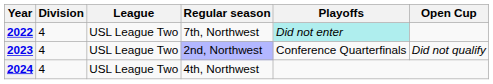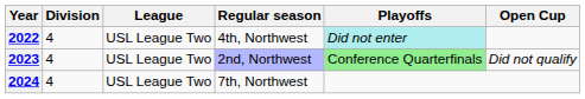2022 | Regular season: 7th, Northwest -> 4th, Northwest
2023 | Playoffs: no background -> lightgreen background
2024 | Regular season: 4th, Northwest -> 7th, Northwest
